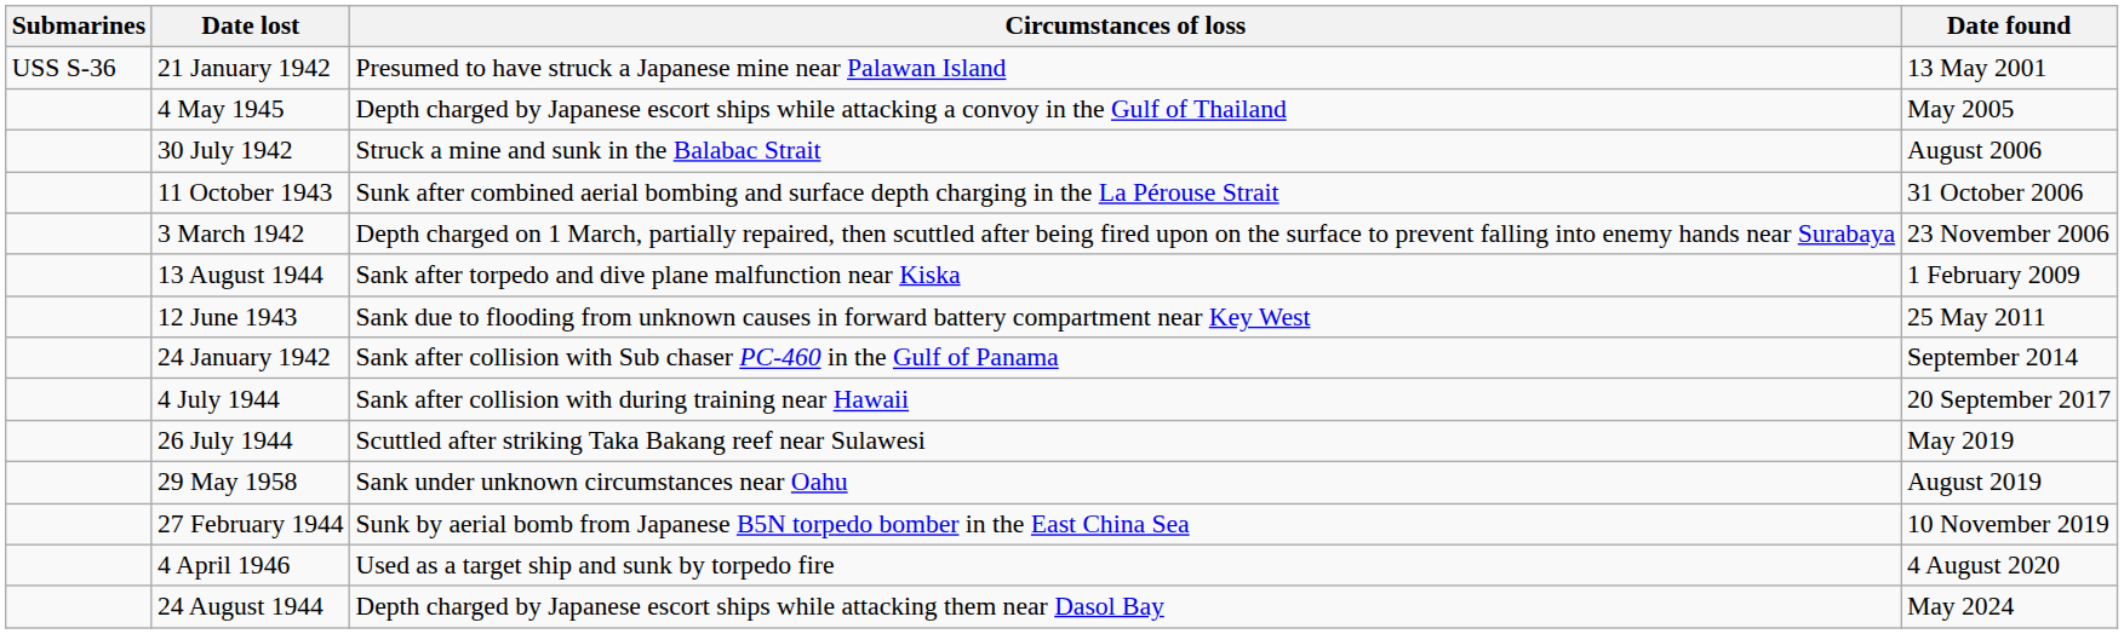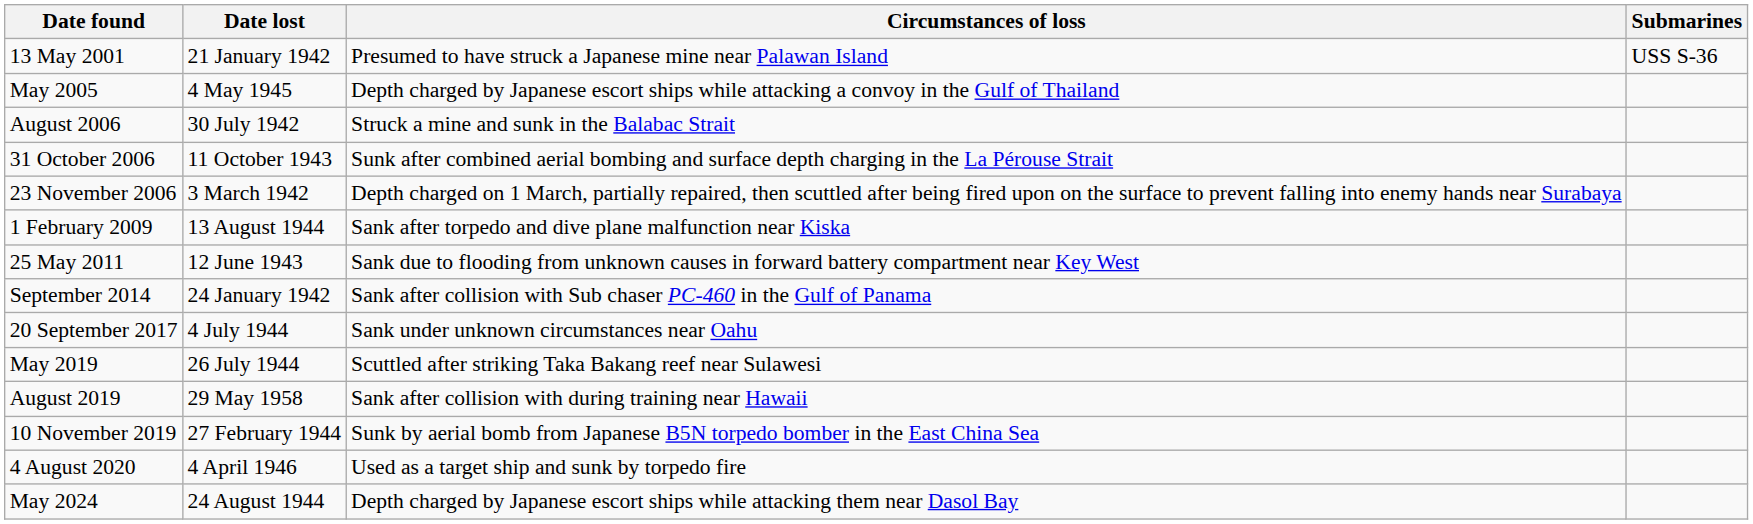columns swapped: Submarines <-> Date found
4 July 1944 | Circumstances of loss: Sank after collision with during training near Hawaii -> Sank under unknown circumstances near Oahu
29 May 1958 | Circumstances of loss: Sank under unknown circumstances near Oahu -> Sank after collision with during training near Hawaii
